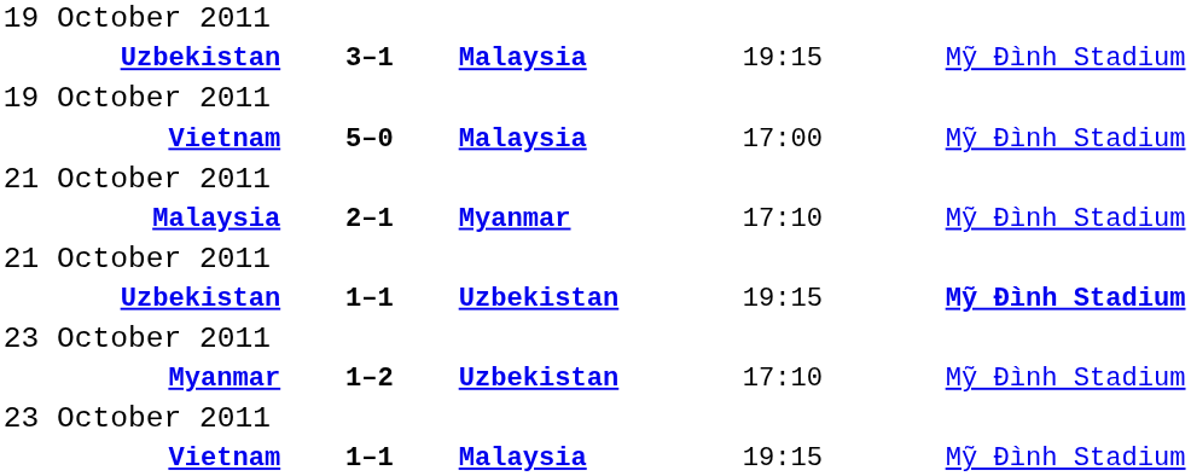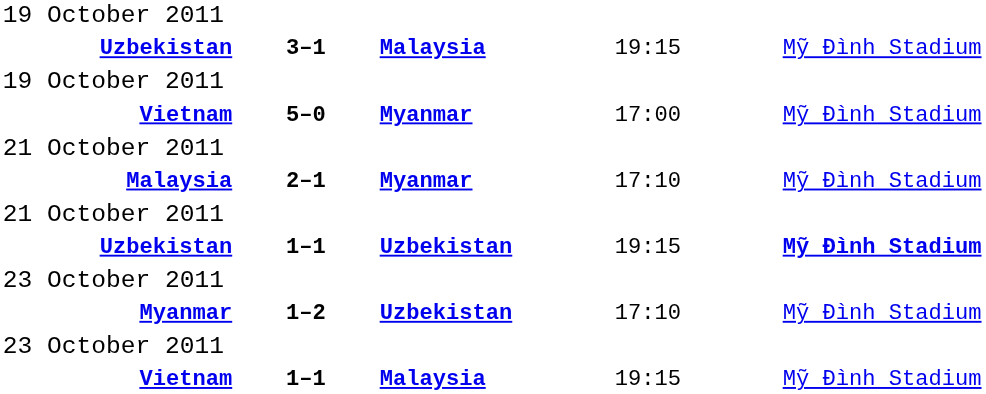Vietnam / 5–0 | column 3: Malaysia -> Myanmar
